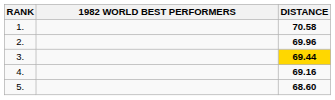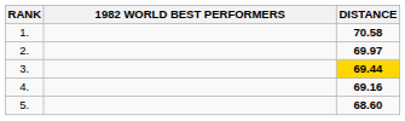2. | DISTANCE: 69.96 -> 69.97
